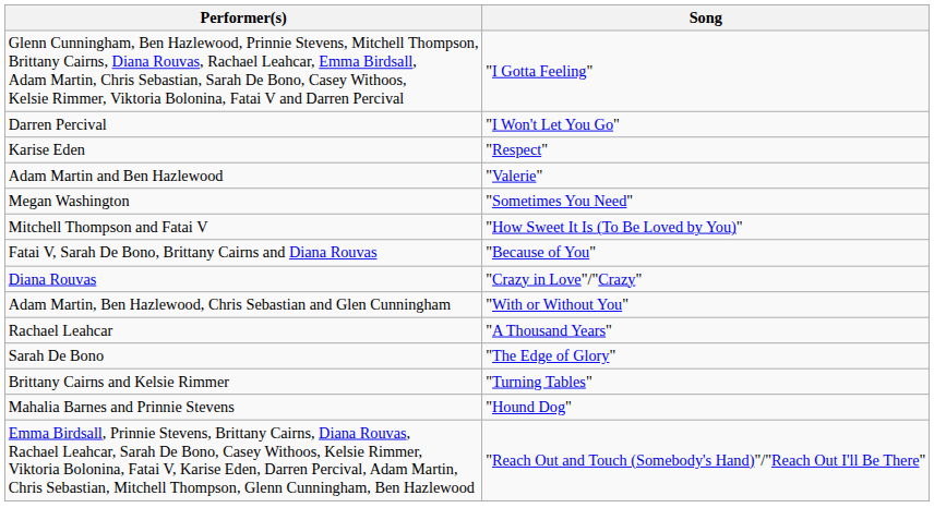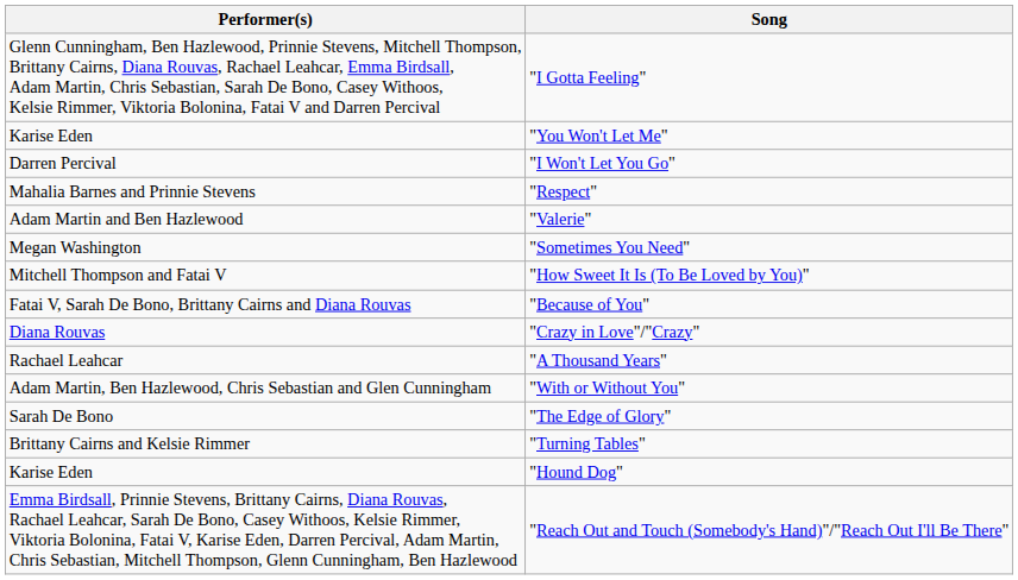+ row: Karise Eden | "You Won't Let Me"
"Respect" | Performer(s): Karise Eden -> Mahalia Barnes and Prinnie Stevens
rows swapped: "With or Without You" <-> "A Thousand Years"
"Hound Dog" | Performer(s): Mahalia Barnes and Prinnie Stevens -> Karise Eden
